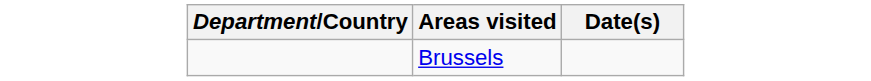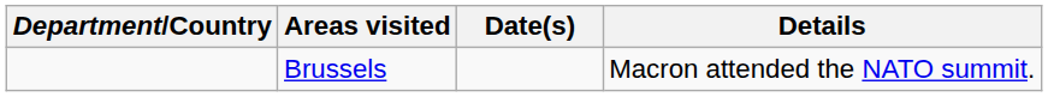+ column: Details | Macron attended the NATO summit.
